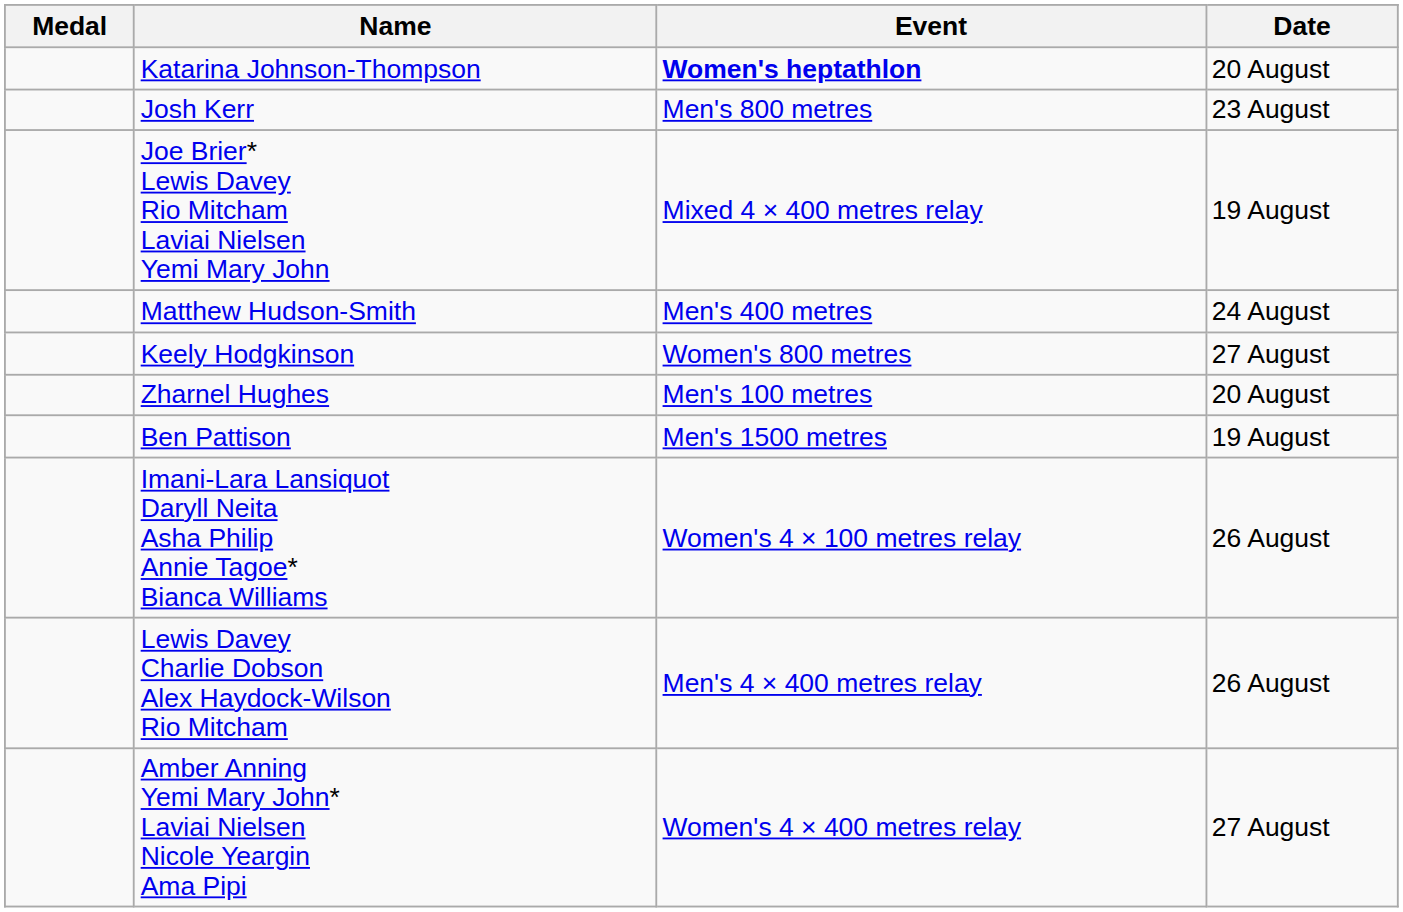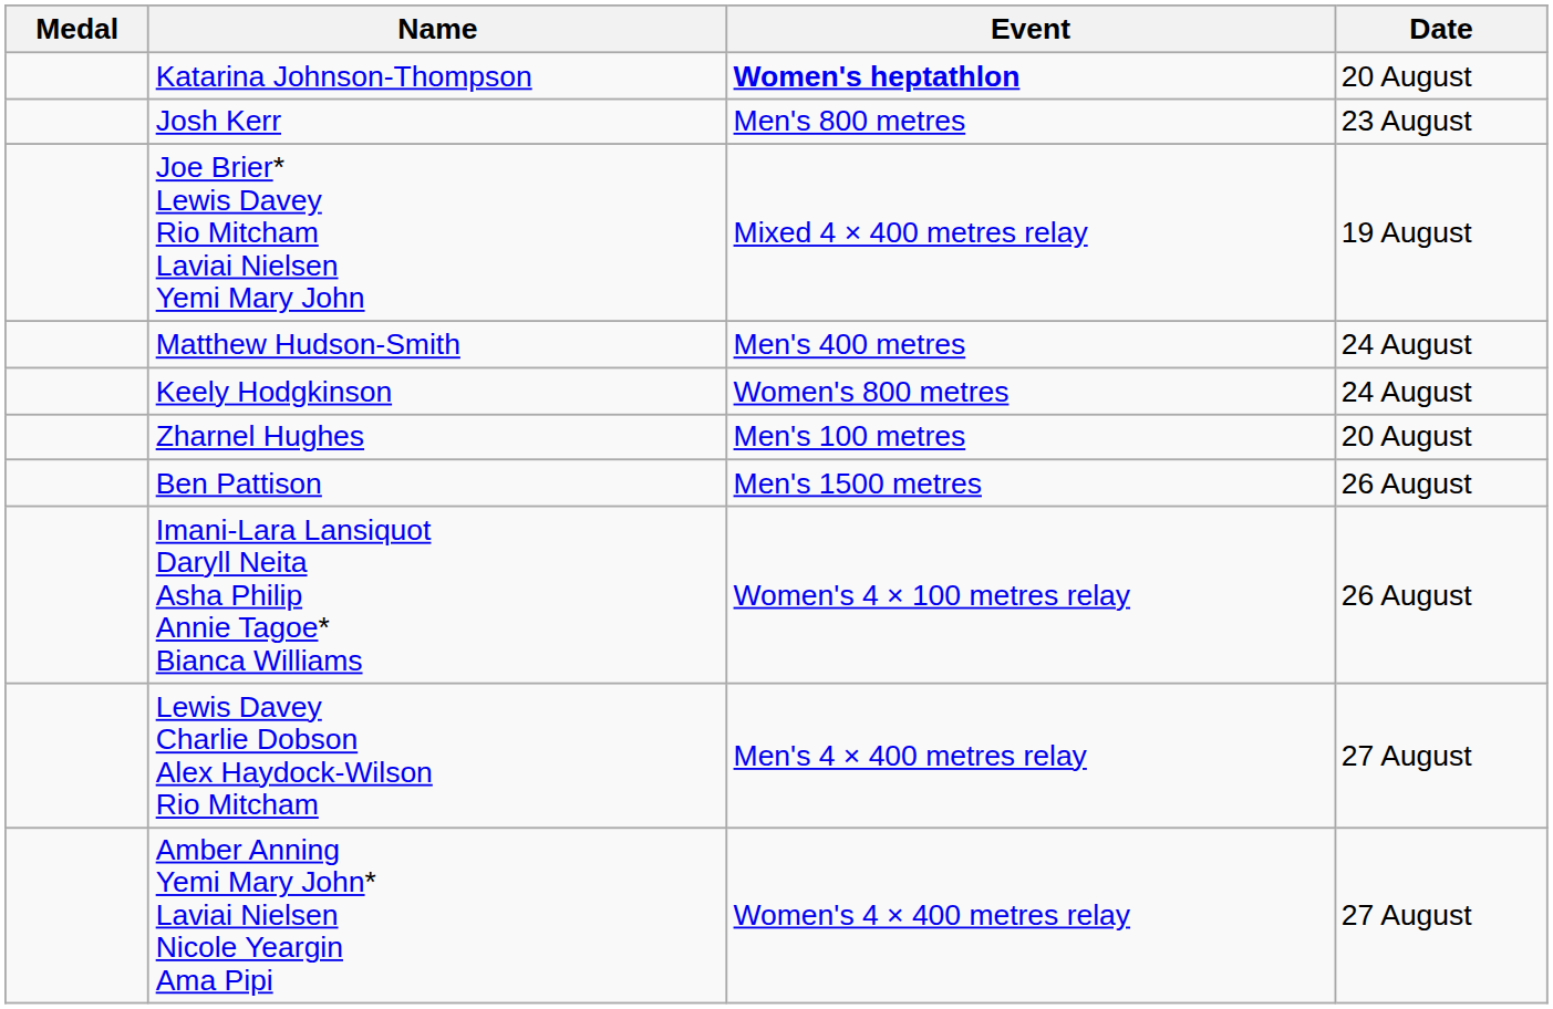Keely Hodgkinson | Date: 27 August -> 24 August
Ben Pattison | Date: 19 August -> 26 August
Lewis Davey Charlie Dobson Alex Haydock-Wilson Rio Mitcham | Date: 26 August -> 27 August
